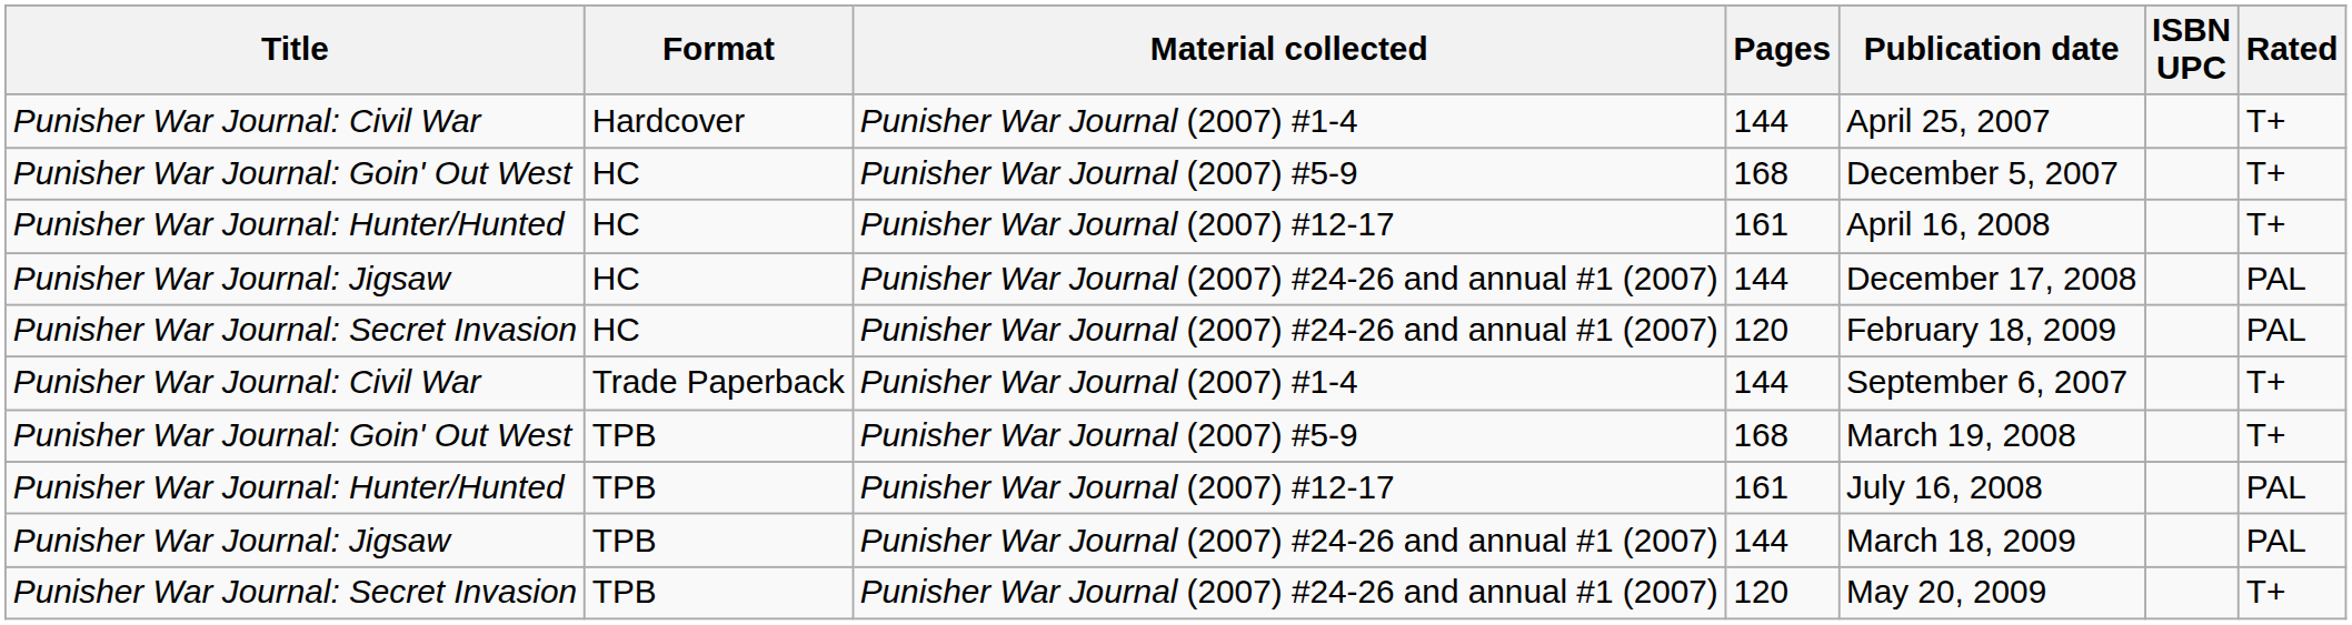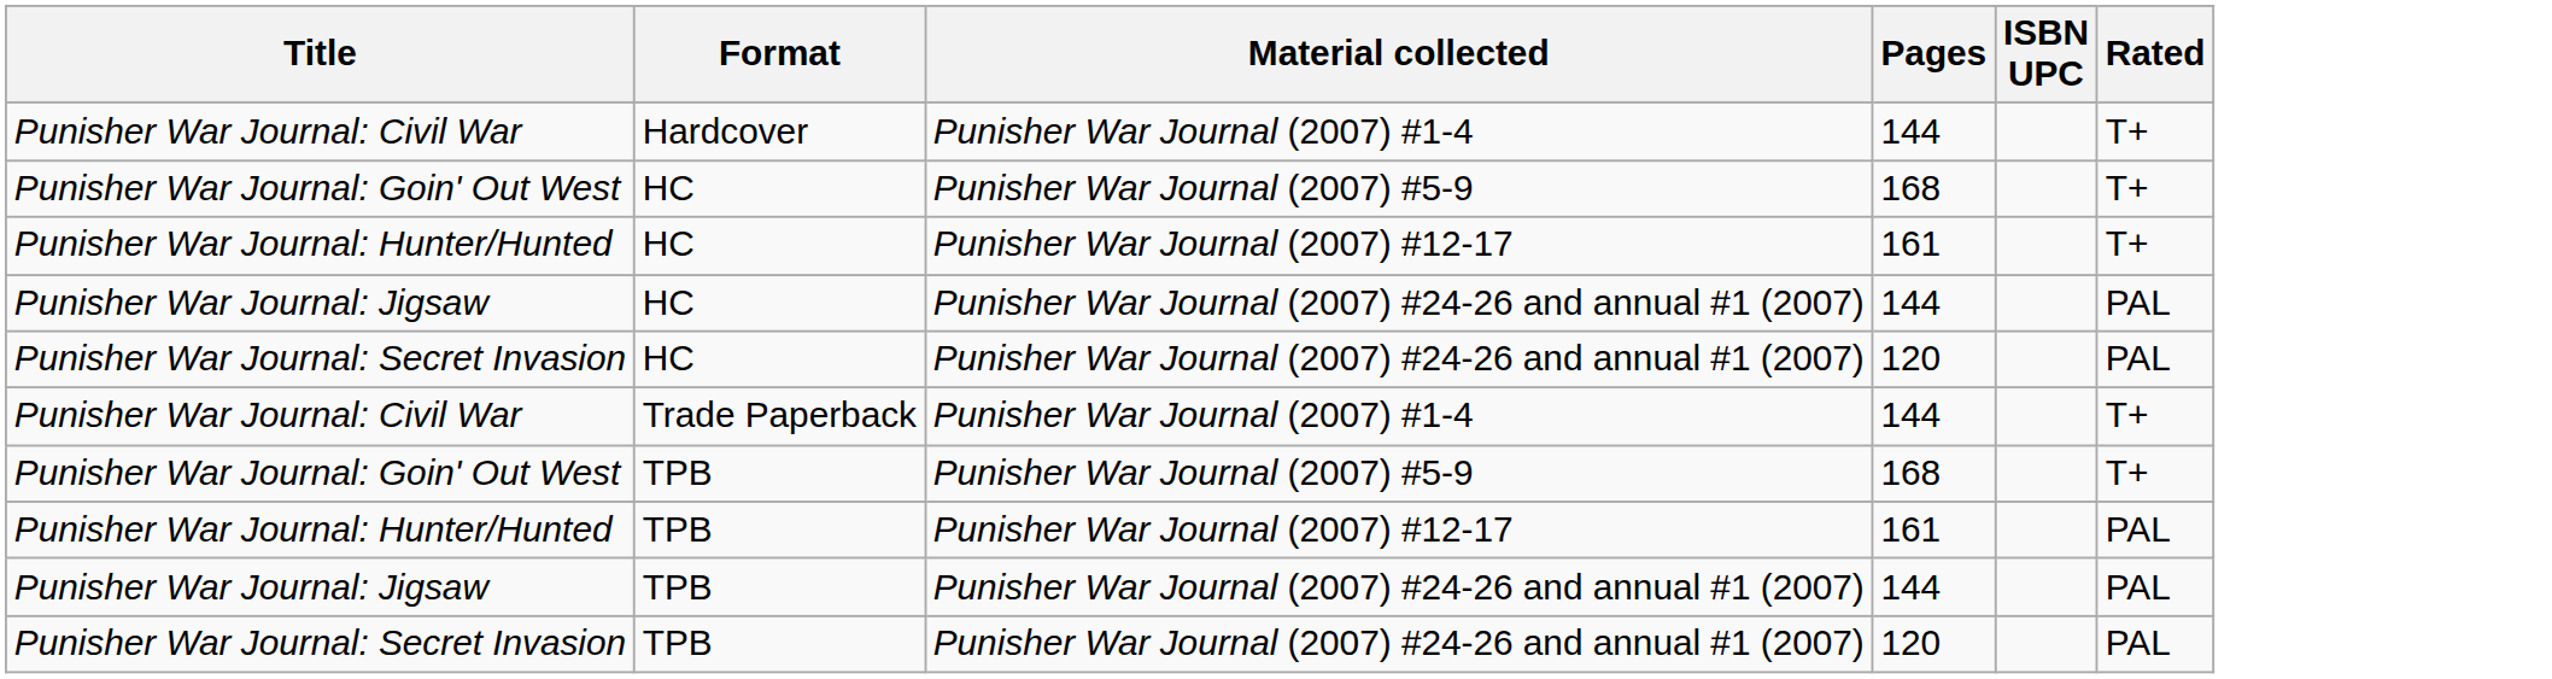- column: Publication date | April 25, 2007 | December 5, 2007 | April 16, 2008 | December 17, 2008 | February 18, 2009 | September 6, 2007 | March 19, 2008 | July 16, 2008 | March 18, 2009 | May 20, 2009
Punisher War Journal: Secret Invasion / TPB | Rated: T+ -> PAL
